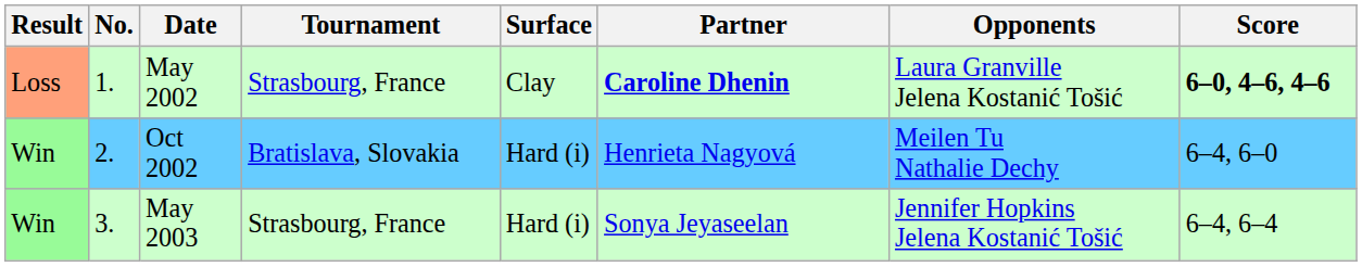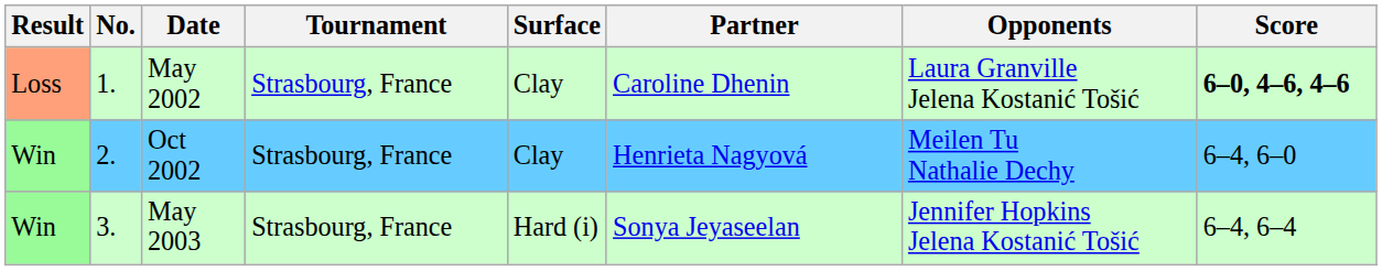May 2002 | Partner: bold -> normal
Oct 2002 | Tournament: Bratislava, Slovakia -> Strasbourg, France
Oct 2002 | Surface: Hard (i) -> Clay
